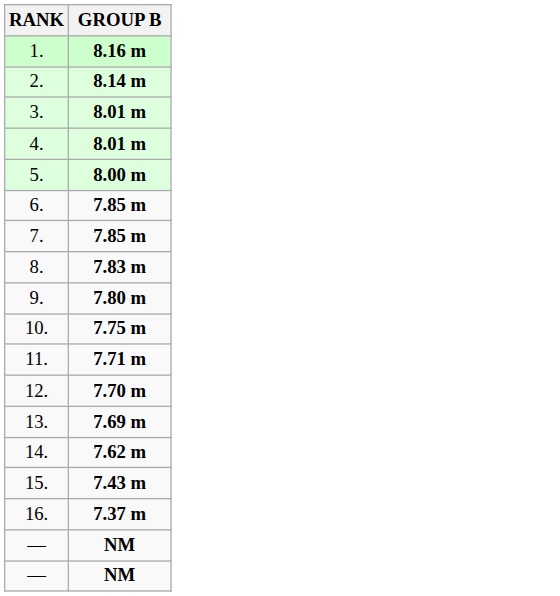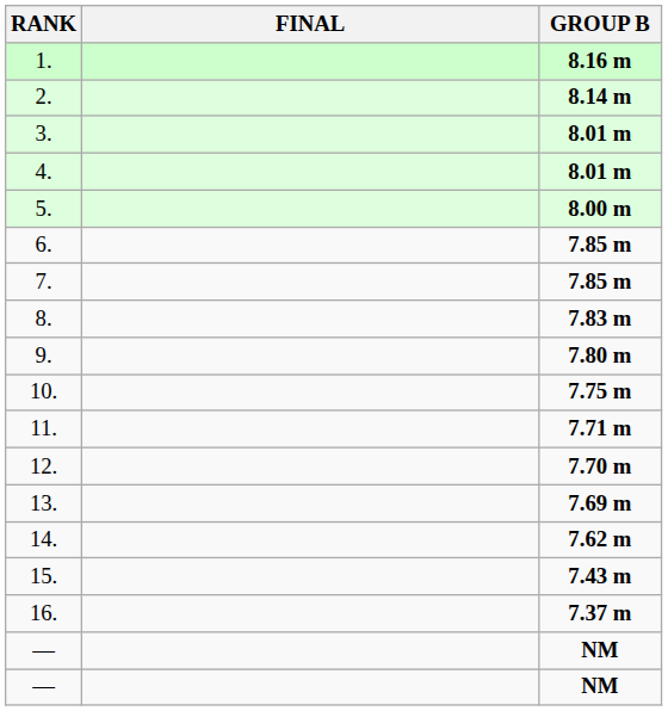+ column: FINAL
